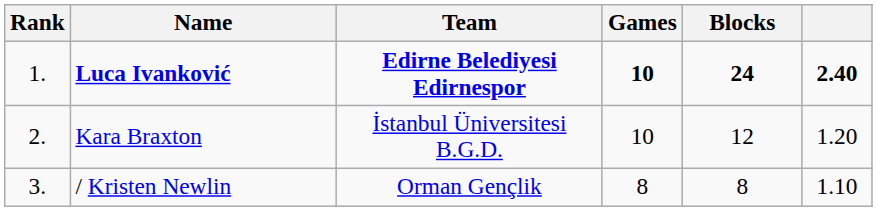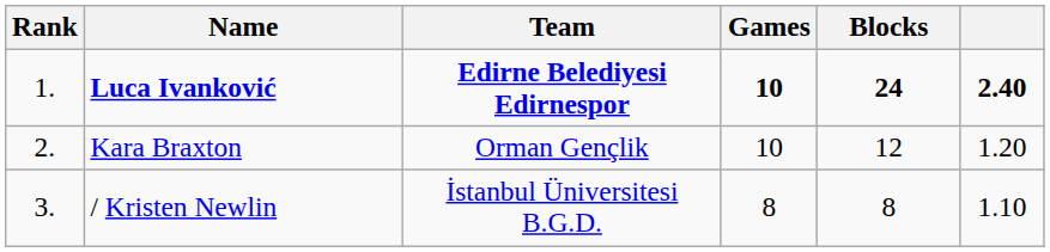Kara Braxton | Team: İstanbul Üniversitesi B.G.D. -> Orman Gençlik
/ Kristen Newlin | Team: Orman Gençlik -> İstanbul Üniversitesi B.G.D.
